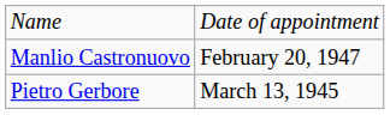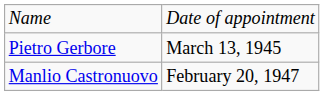rows swapped: Pietro Gerbore <-> Manlio Castronuovo
